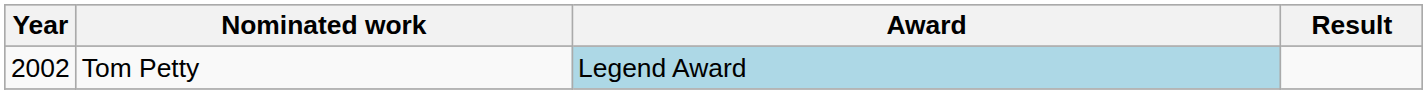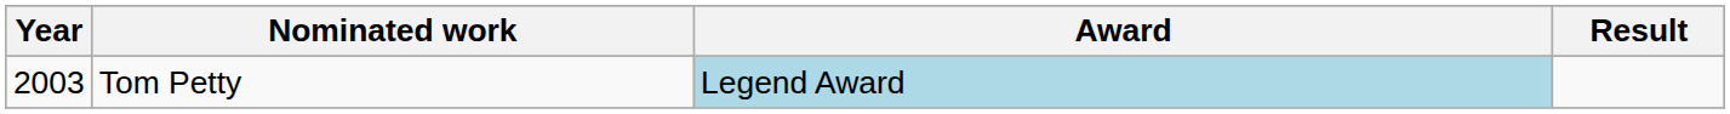Tom Petty | Year: 2002 -> 2003
